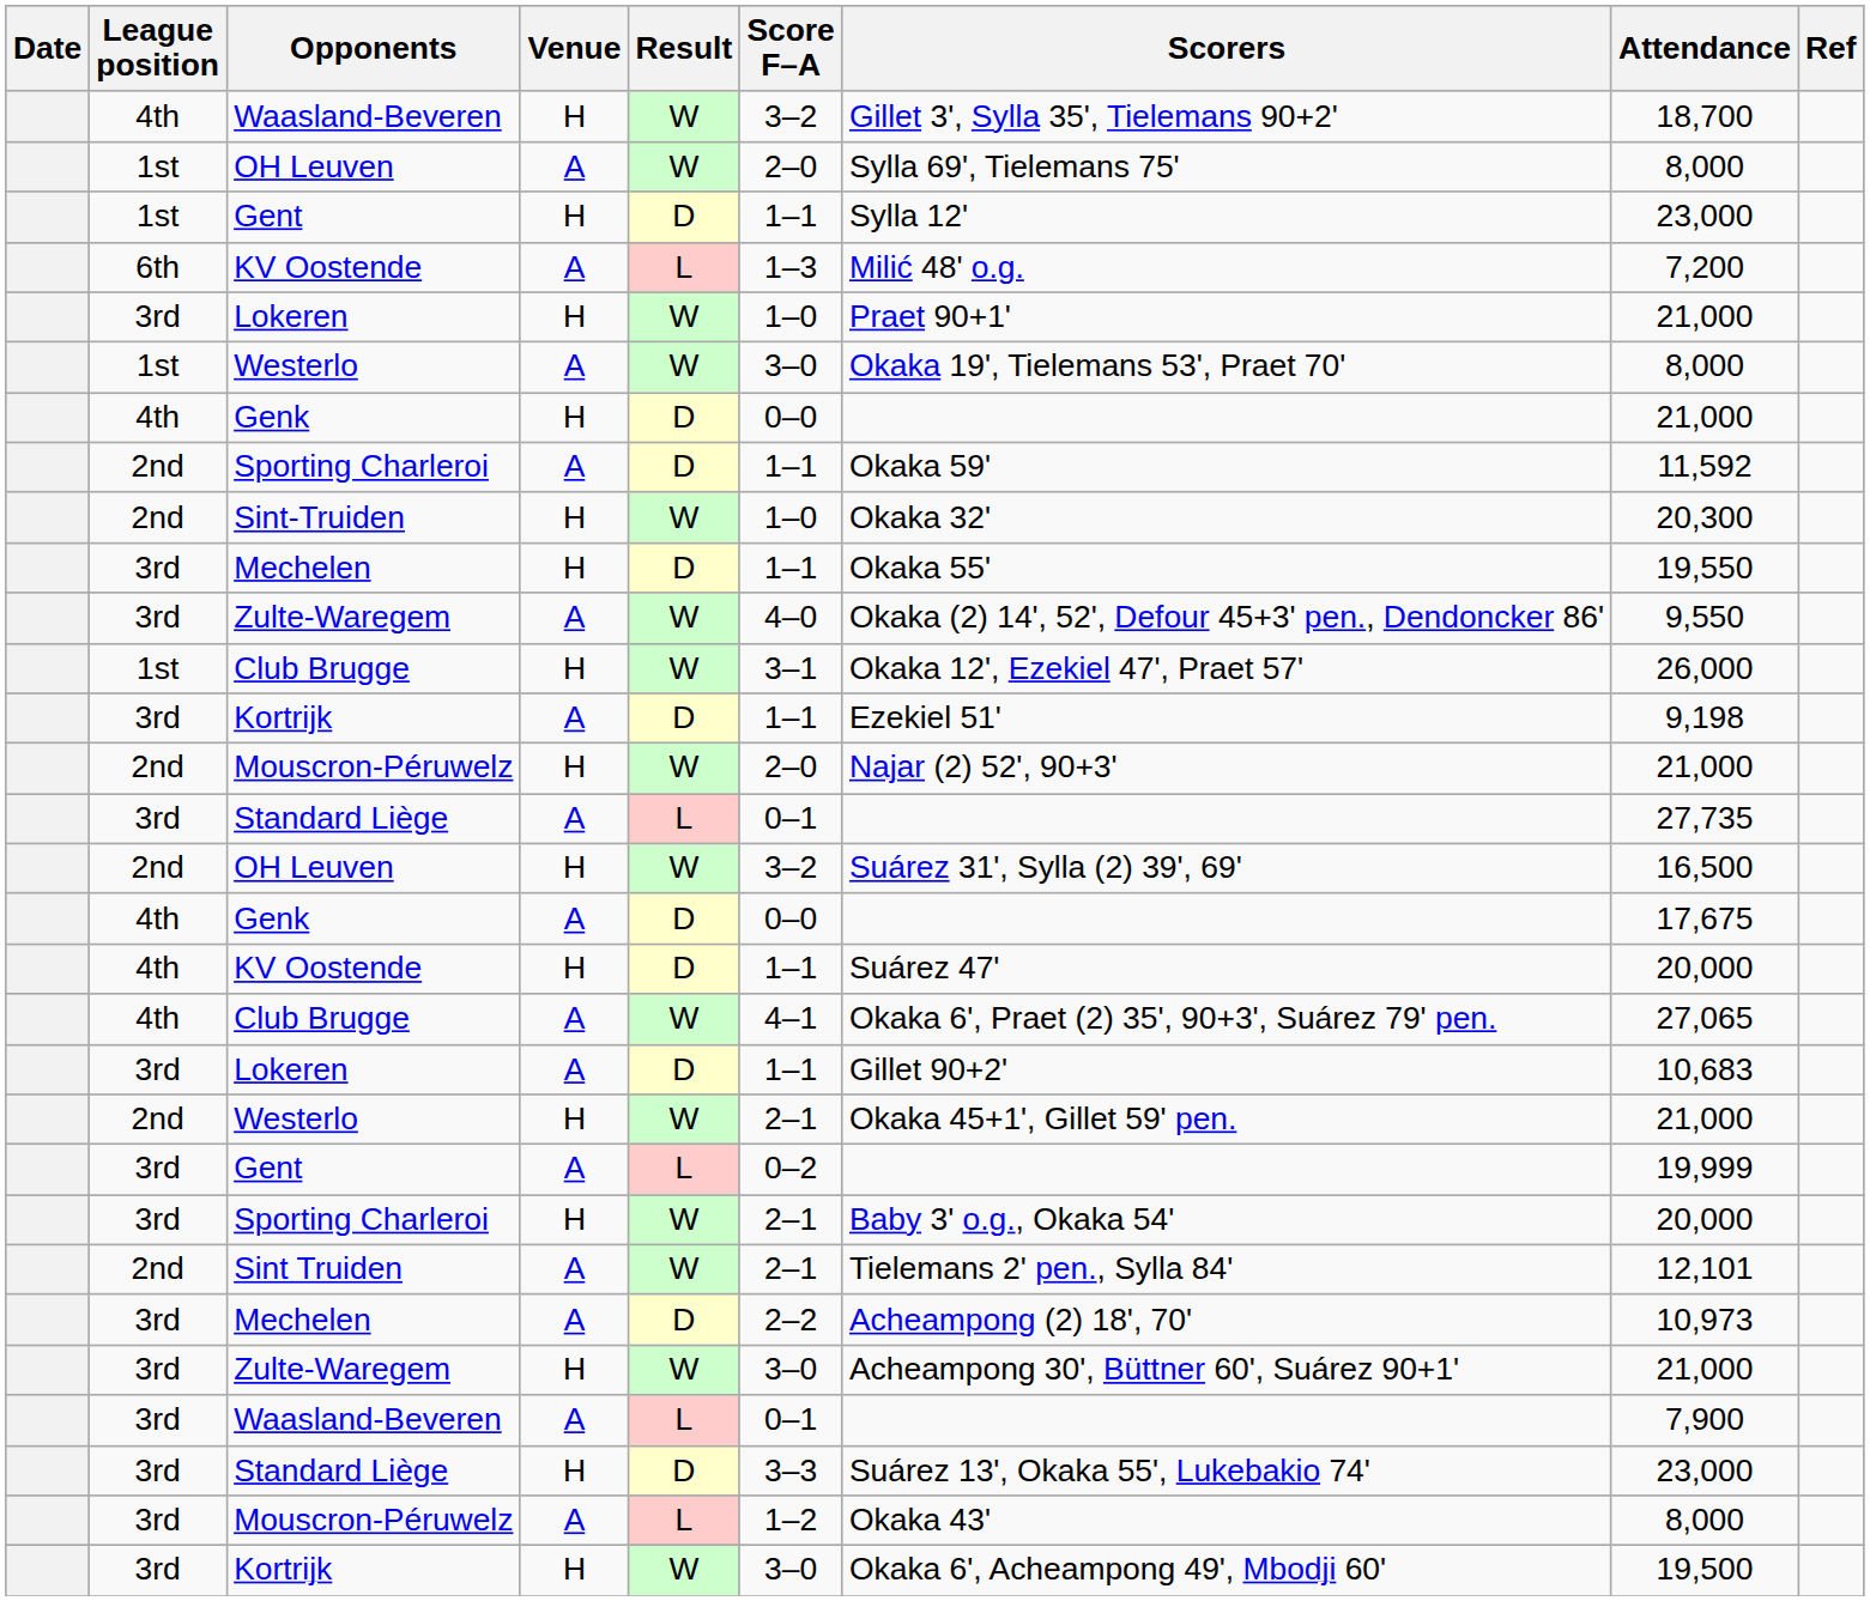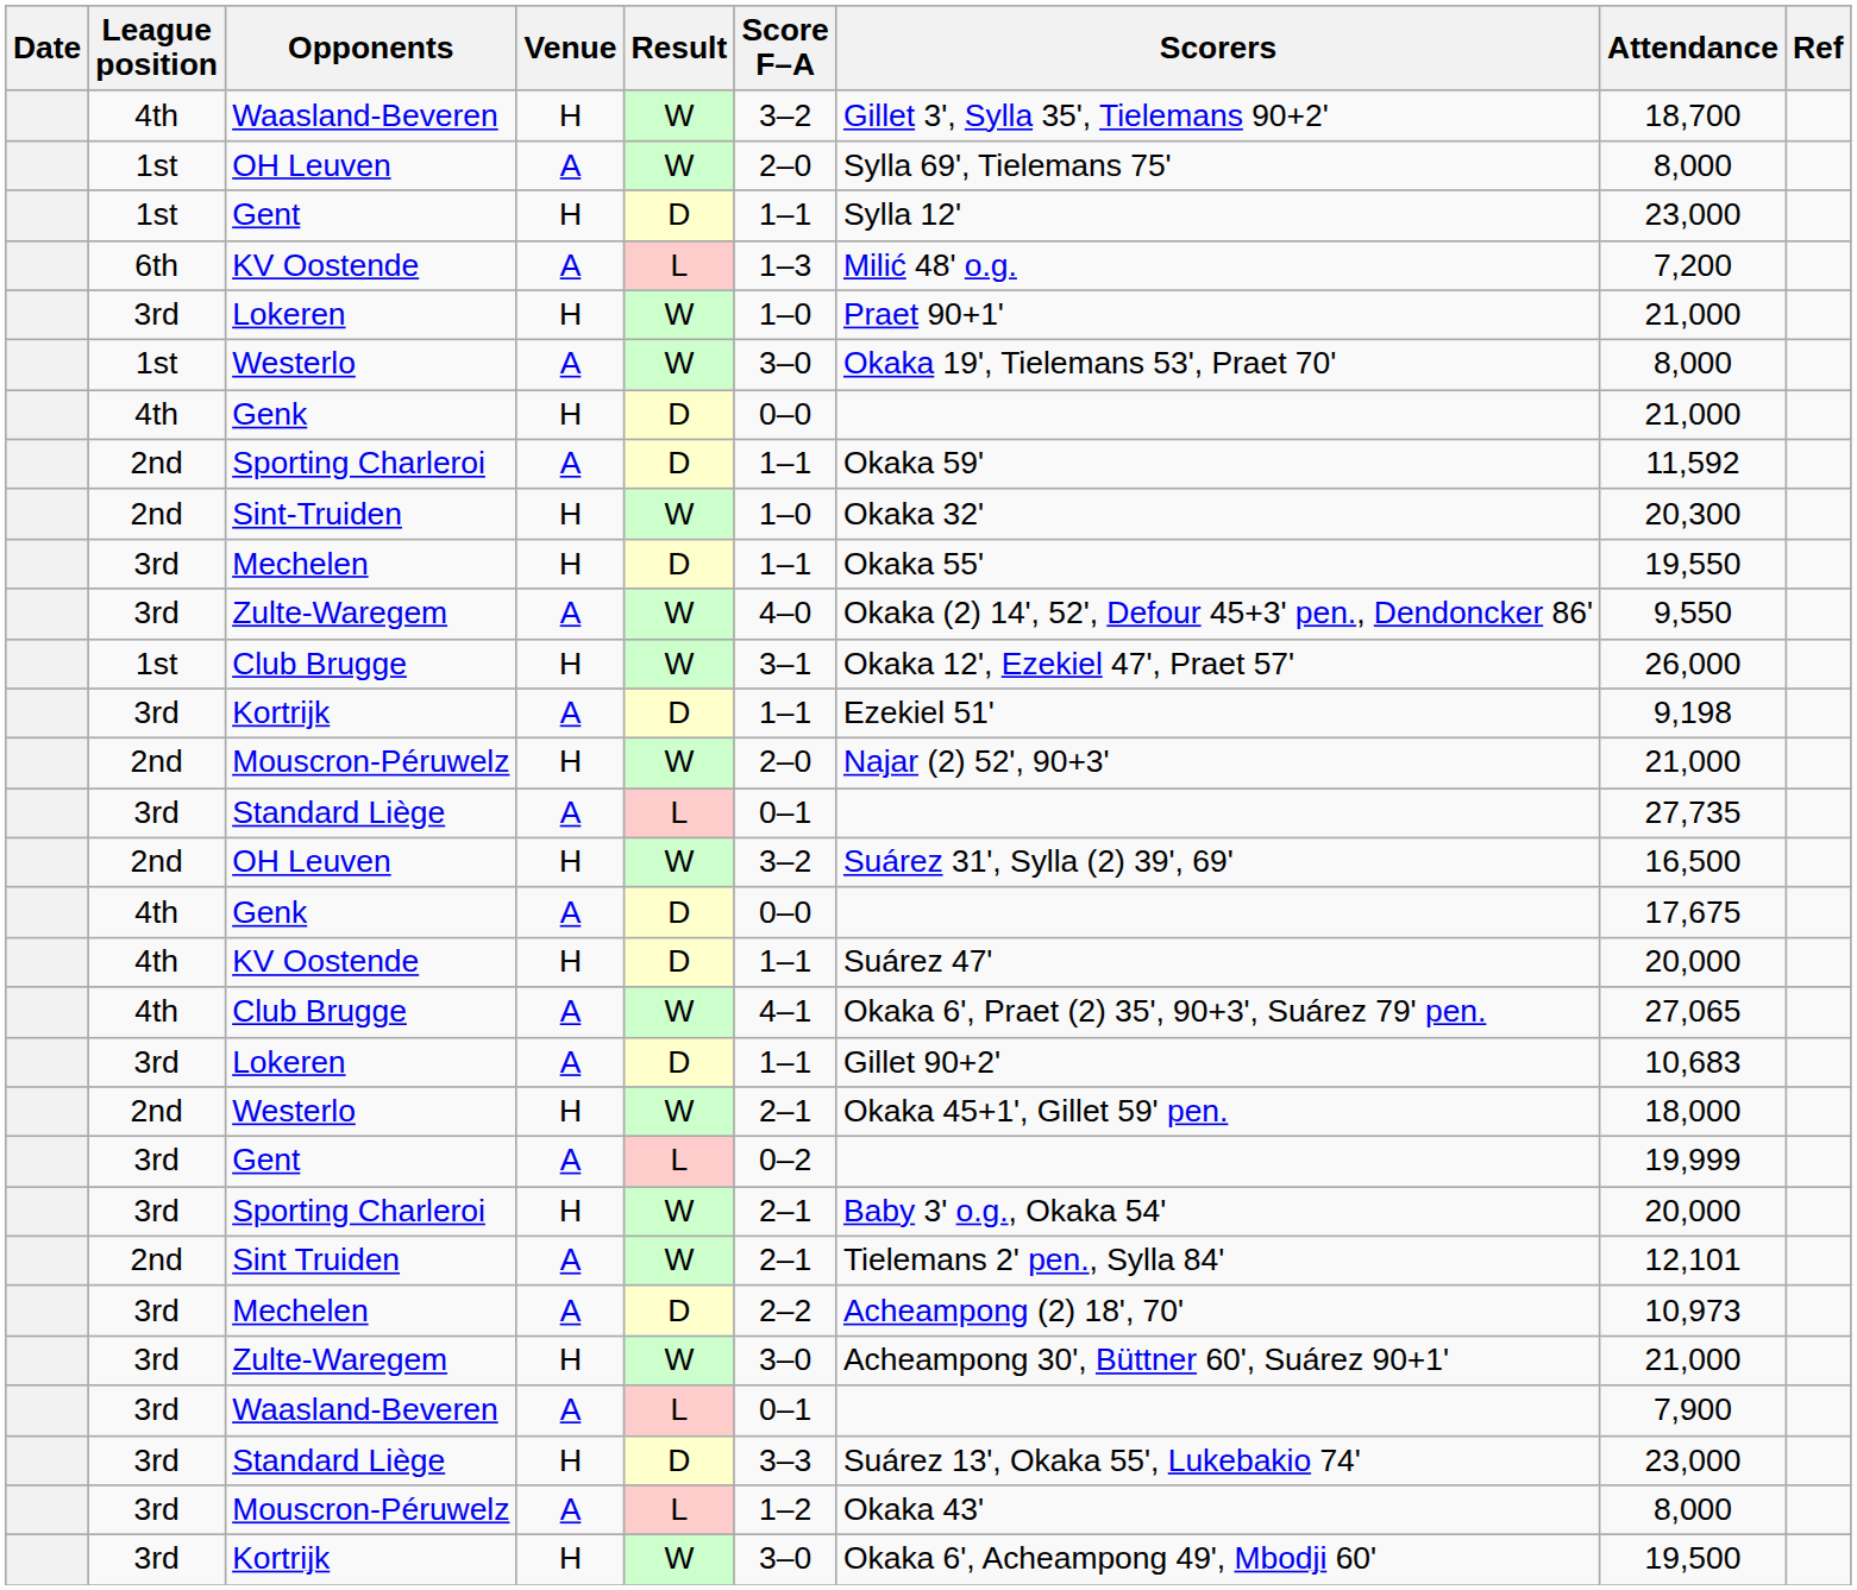Westerlo / H | Attendance: 21,000 -> 18,000
